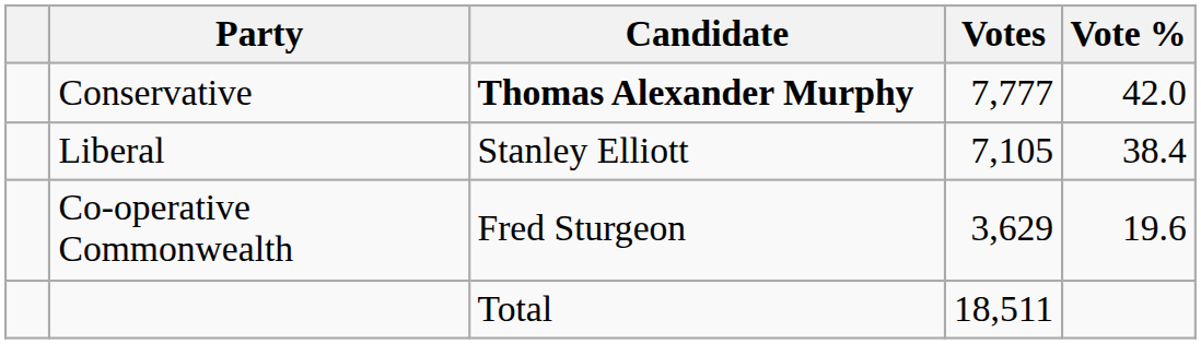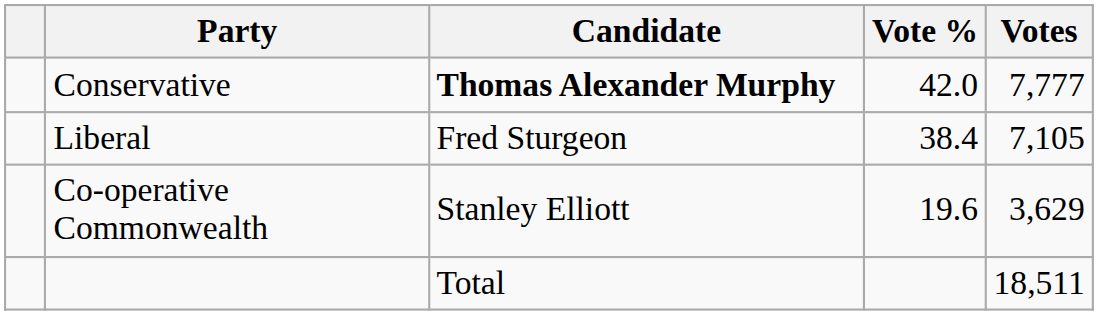columns swapped: Votes <-> Vote %
Liberal | Candidate: Stanley Elliott -> Fred Sturgeon
Co-operative Commonwealth | Candidate: Fred Sturgeon -> Stanley Elliott
